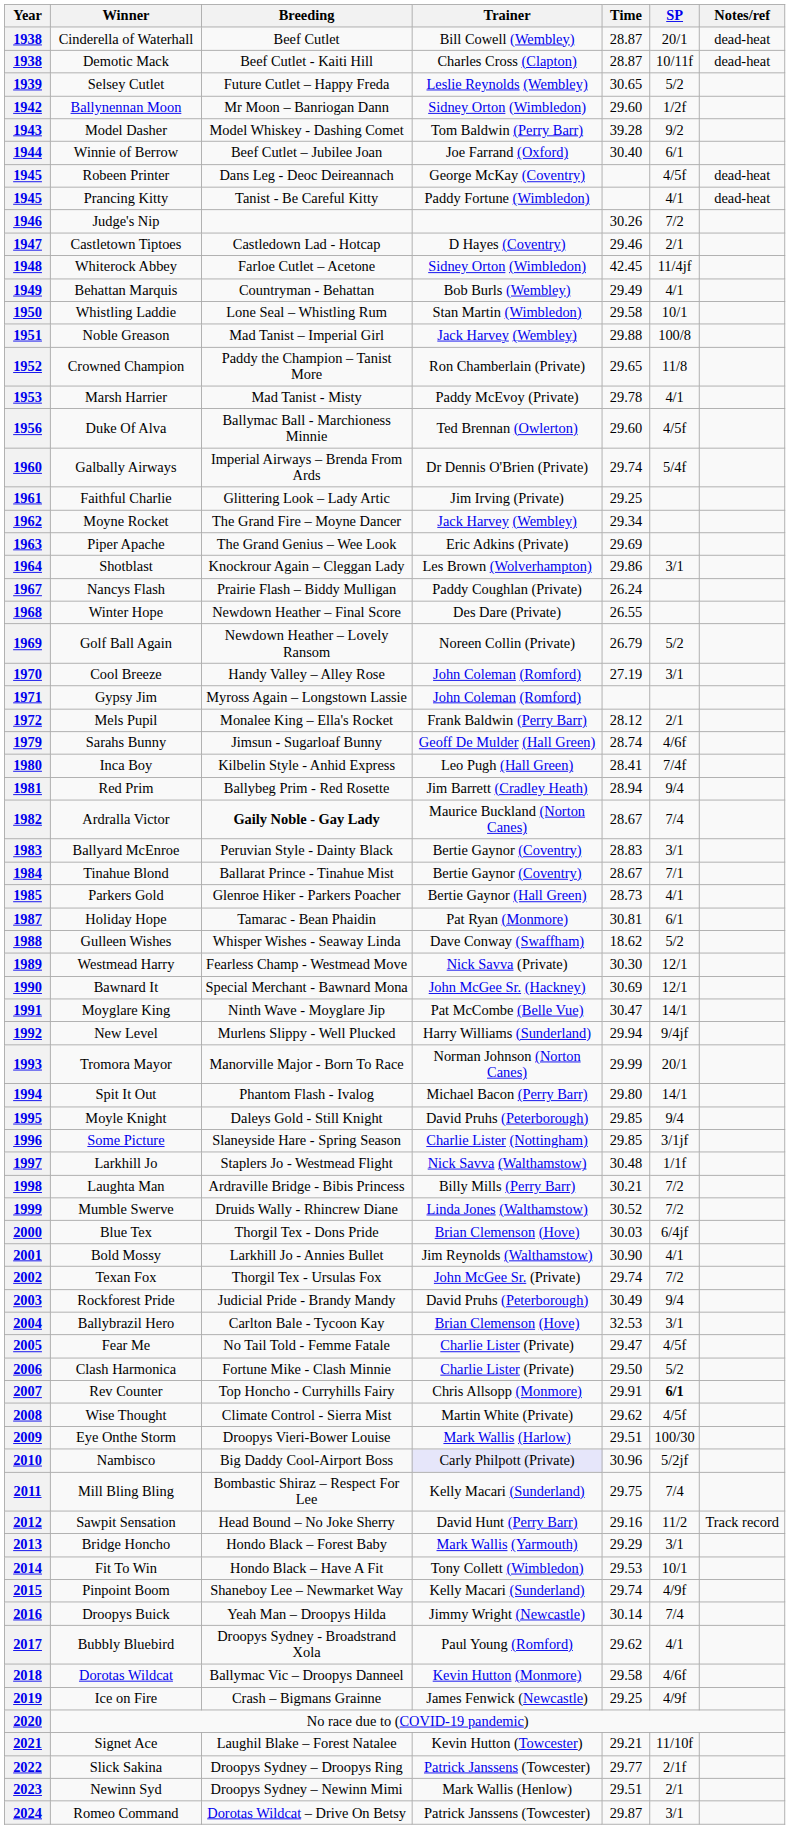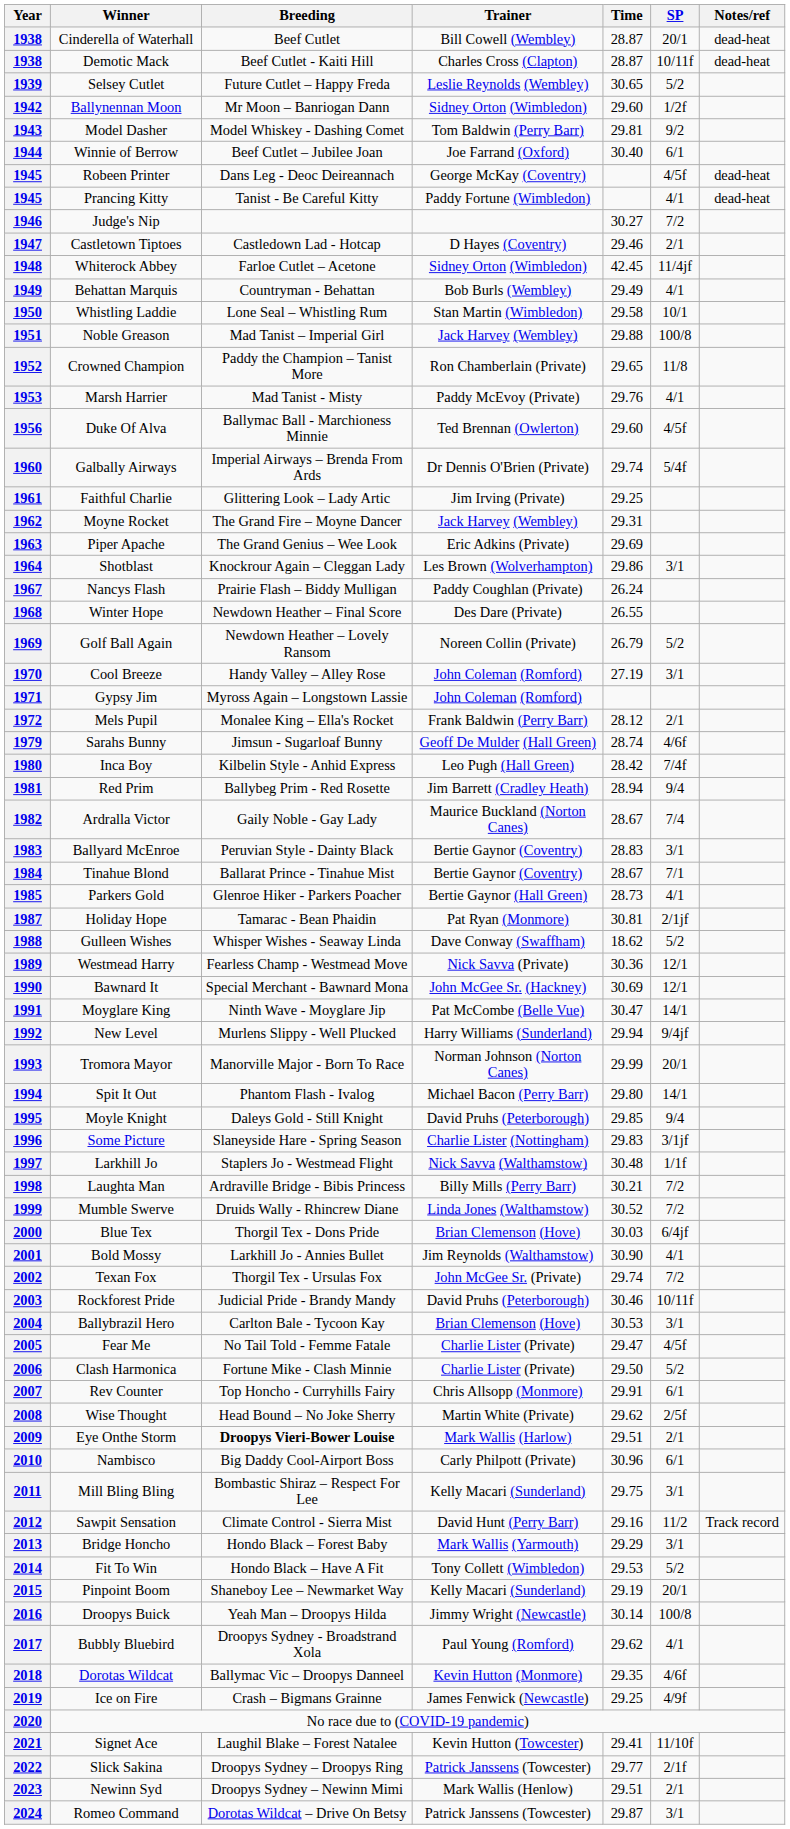1943 | Time: 39.28 -> 29.81
1946 | Time: 30.26 -> 30.27
1953 | Time: 29.78 -> 29.76
1962 | Time: 29.34 -> 29.31
1980 | Time: 28.41 -> 28.42
1982 | Breeding: bold -> normal
1987 | SP: 6/1 -> 2/1jf
1989 | Time: 30.30 -> 30.36
1996 | Time: 29.85 -> 29.83
2003 | Time: 30.49 -> 30.46
2003 | SP: 9/4 -> 10/11f
2004 | Time: 32.53 -> 30.53
2007 | SP: bold -> normal
2008 | Breeding: Climate Control - Sierra Mist -> Head Bound – No Joke Sherry
2008 | SP: 4/5f -> 2/5f
2009 | Breeding: normal -> bold
2009 | SP: 100/30 -> 2/1
2010 | Trainer: lavender background -> no background
2010 | SP: 5/2jf -> 6/1
2011 | SP: 7/4 -> 3/1
2012 | Breeding: Head Bound – No Joke Sherry -> Climate Control - Sierra Mist
2014 | SP: 10/1 -> 5/2
2015 | Time: 29.74 -> 29.19
2015 | SP: 4/9f -> 20/1
2016 | SP: 7/4 -> 100/8
2018 | Time: 29.58 -> 29.35
2021 | Time: 29.21 -> 29.41
